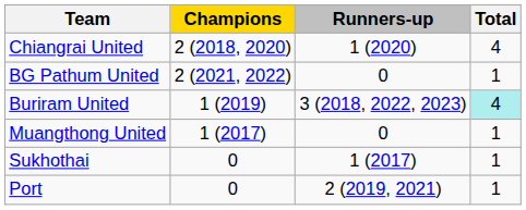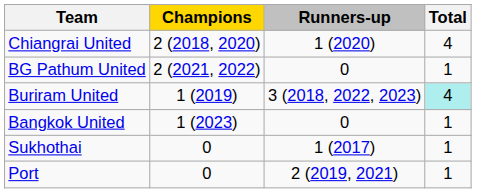- row: Muangthong United | 1 (2017) | 0 | 1
+ row: Bangkok United | 1 (2023) | 0 | 1
